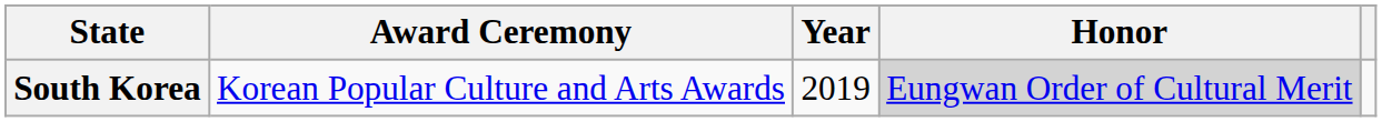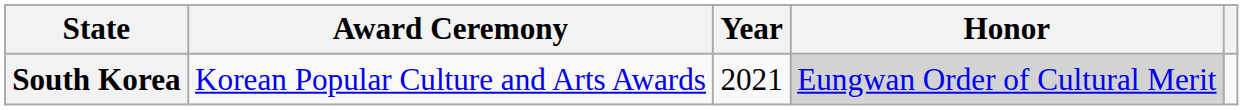South Korea | Year: 2019 -> 2021
